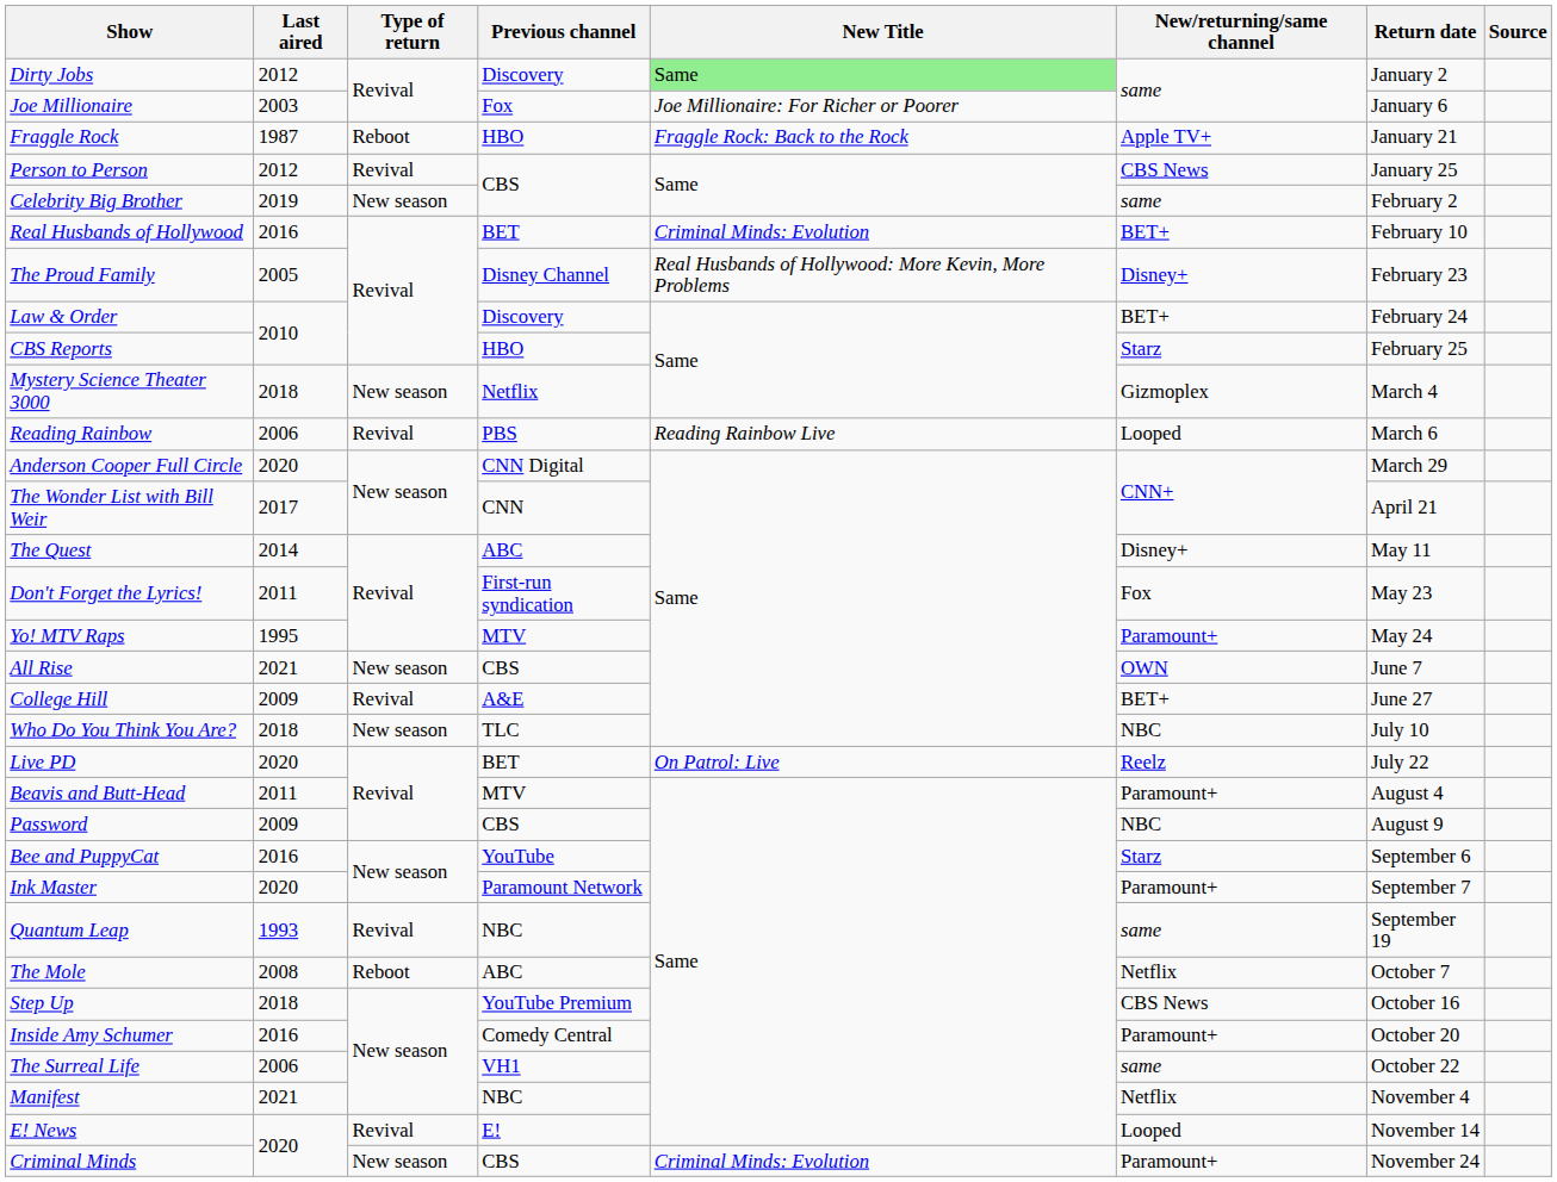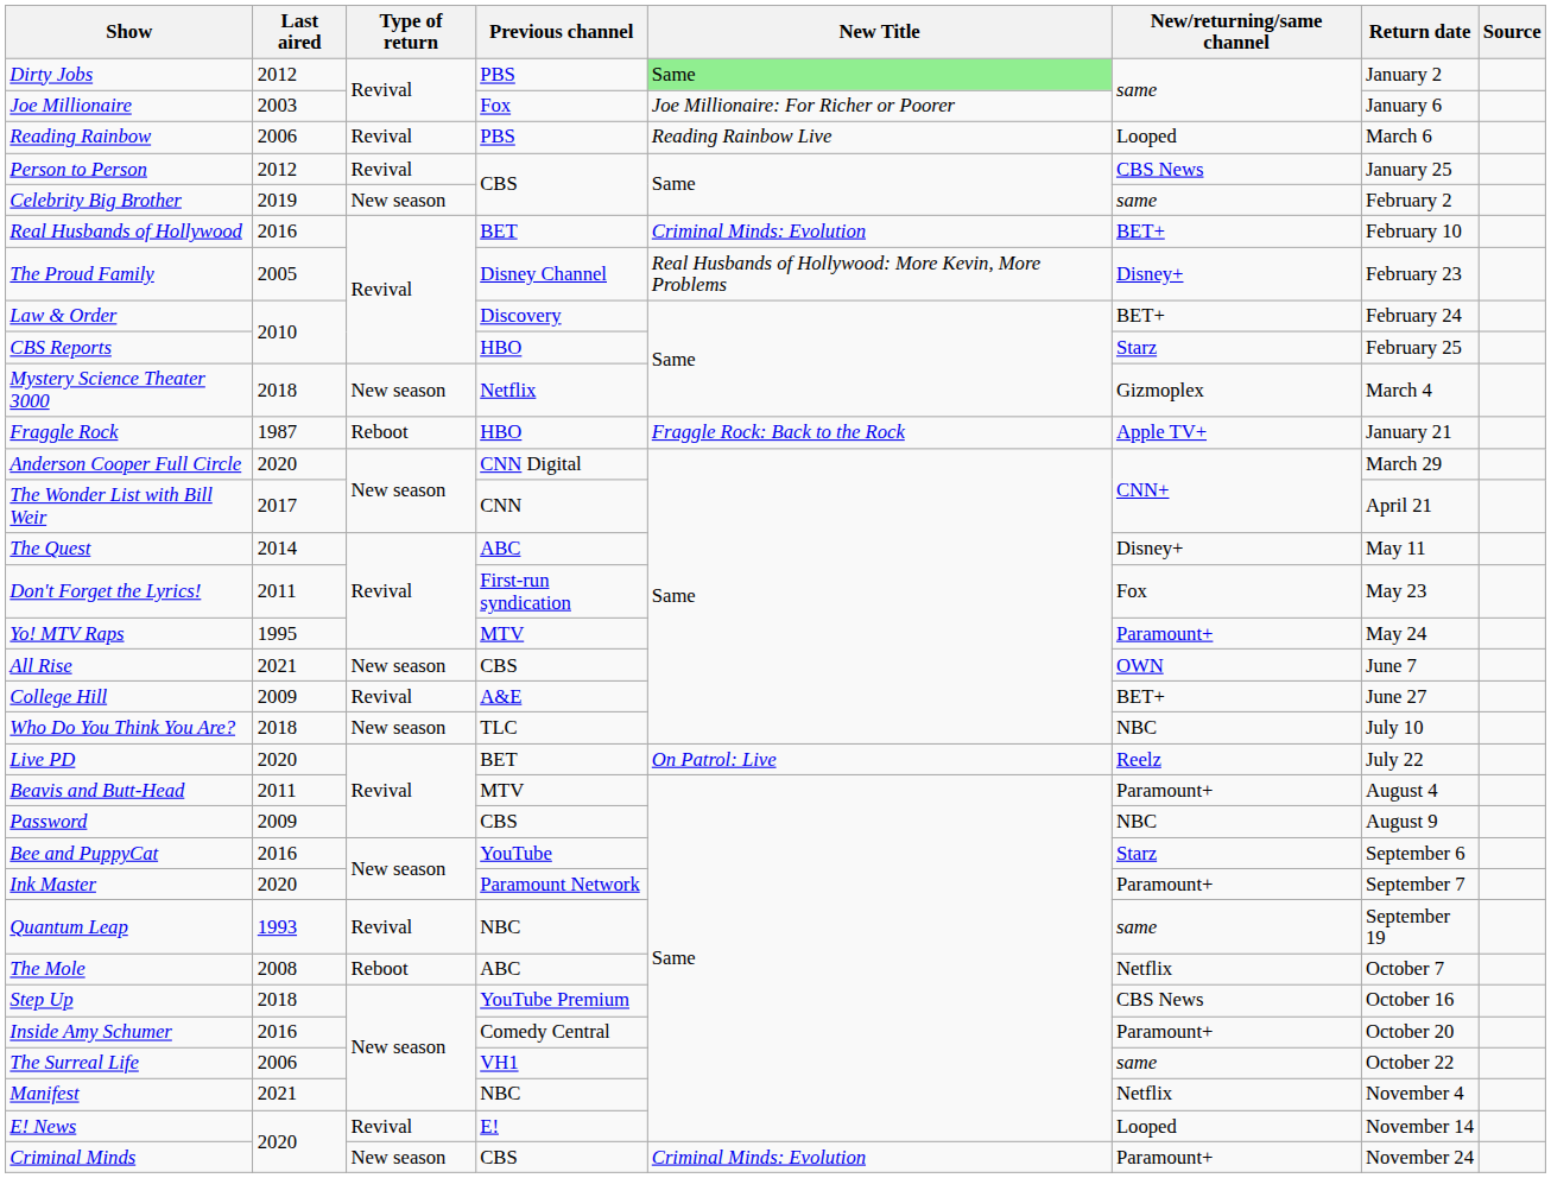Dirty Jobs | Previous channel: Discovery -> PBS
rows swapped: Fraggle Rock <-> Reading Rainbow
